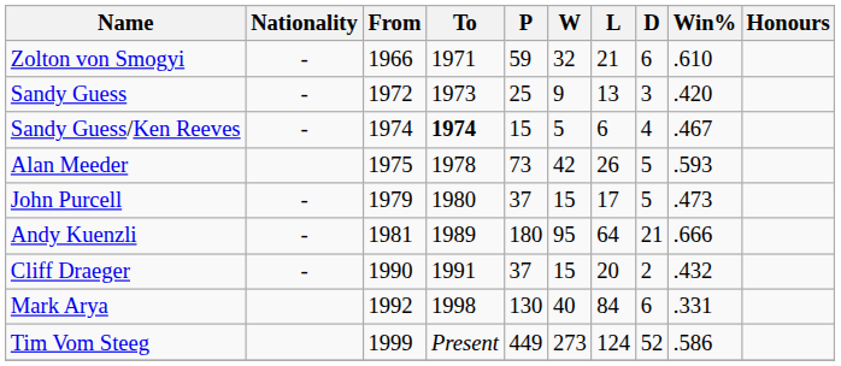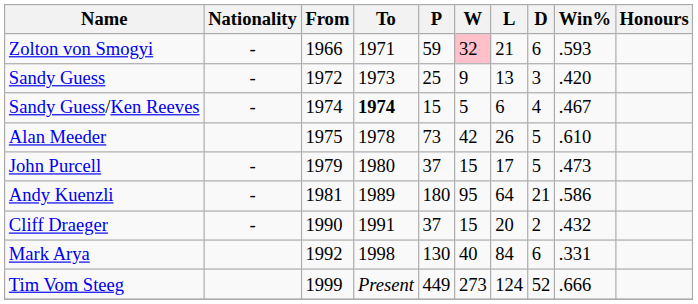Zolton von Smogyi | W: no background -> pink background
Zolton von Smogyi | Win%: .610 -> .593
Alan Meeder | Win%: .593 -> .610
Andy Kuenzli | Win%: .666 -> .586
Tim Vom Steeg | Win%: .586 -> .666
